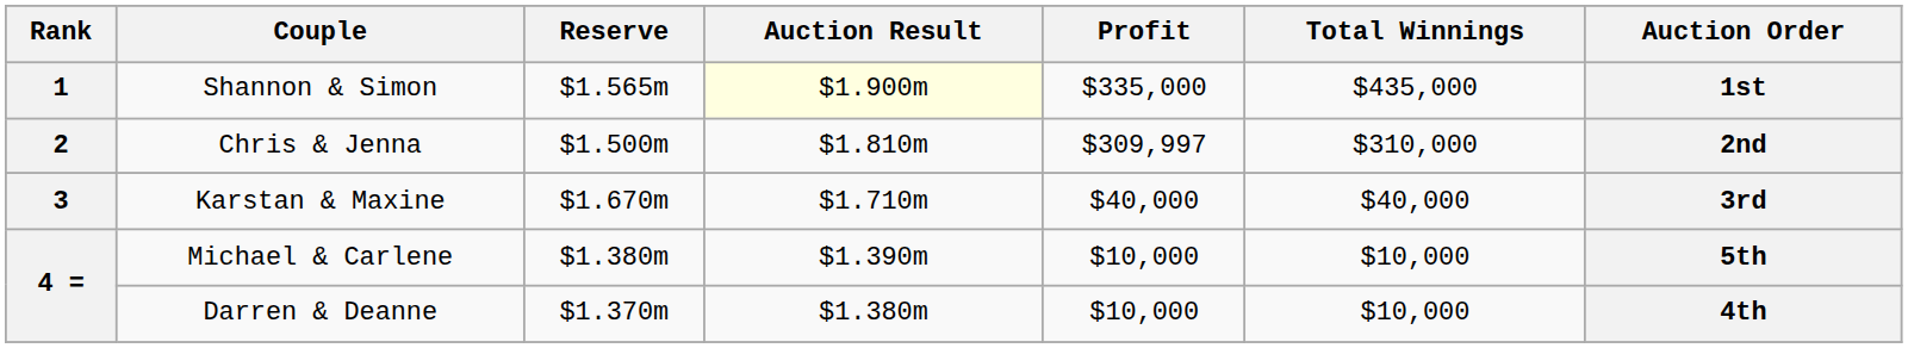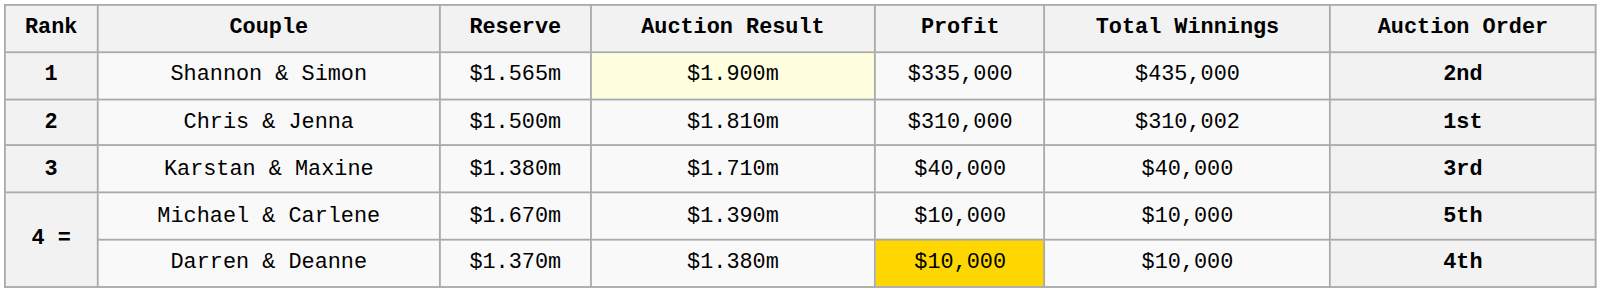Shannon & Simon | Auction Order: 1st -> 2nd
Chris & Jenna | Profit: $309,997 -> $310,000
Chris & Jenna | Total Winnings: $310,000 -> $310,002
Chris & Jenna | Auction Order: 2nd -> 1st
Karstan & Maxine | Reserve: $1.670m -> $1.380m
Michael & Carlene | Reserve: $1.380m -> $1.670m
Darren & Deanne | Profit: no background -> gold background
